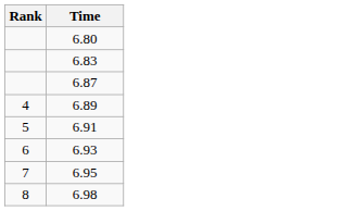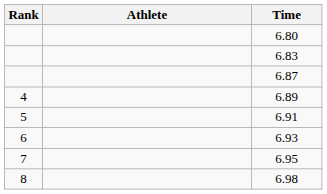+ column: Athlete
